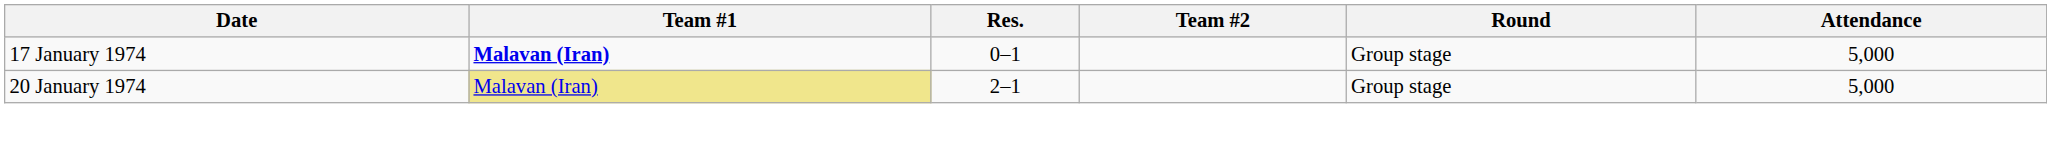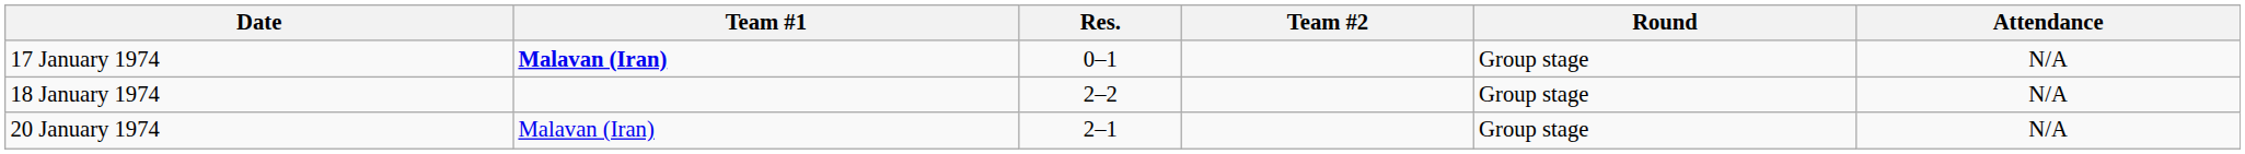17 January 1974 | Attendance: 5,000 -> N/A
+ row: 18 January 1974 | 2–2 | Group stage | N/A
20 January 1974 | Team #1: khaki background -> no background
20 January 1974 | Attendance: 5,000 -> N/A
